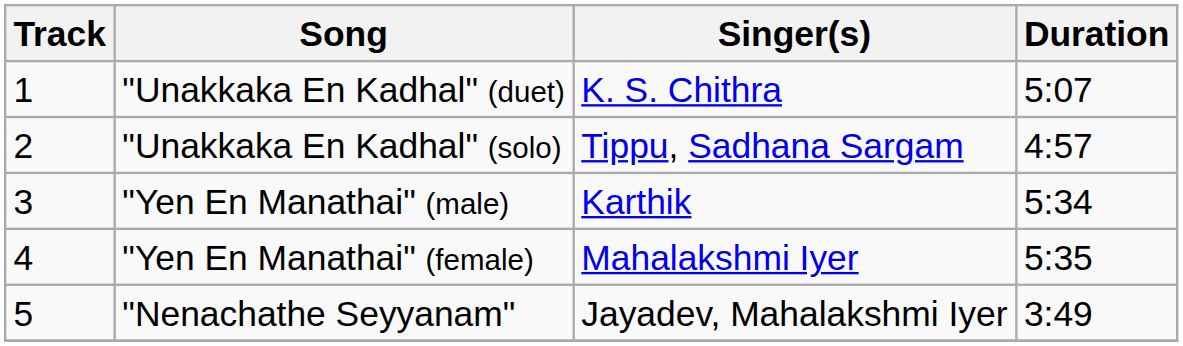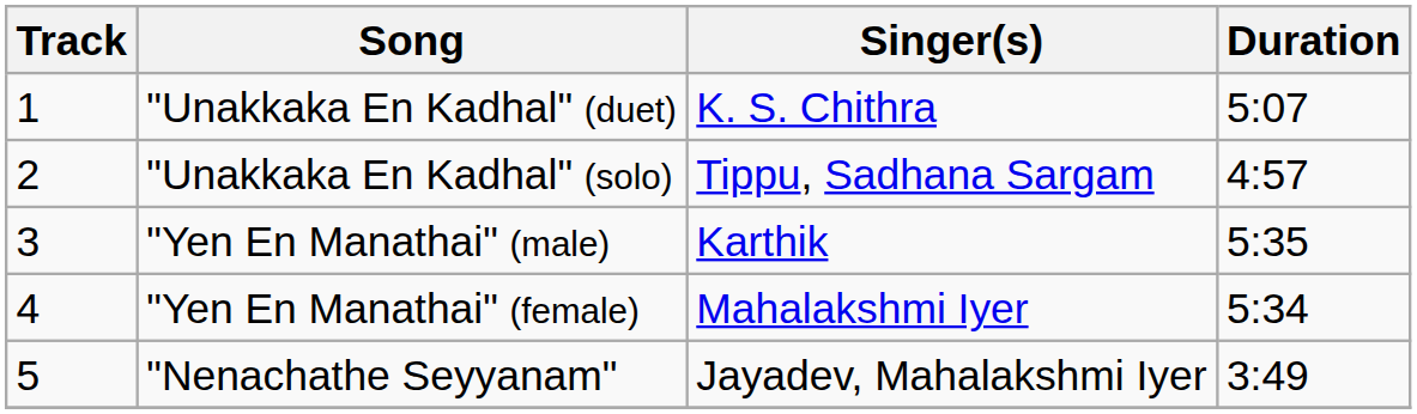"Yen En Manathai" (male) | Duration: 5:34 -> 5:35
"Yen En Manathai" (female) | Duration: 5:35 -> 5:34
